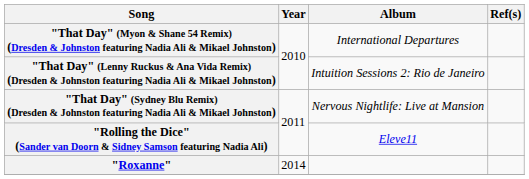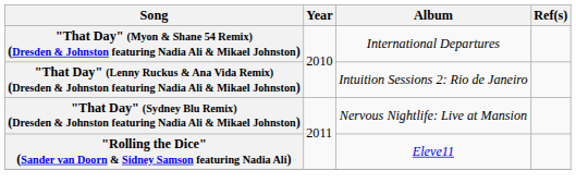- row: "Roxanne" | 2014
